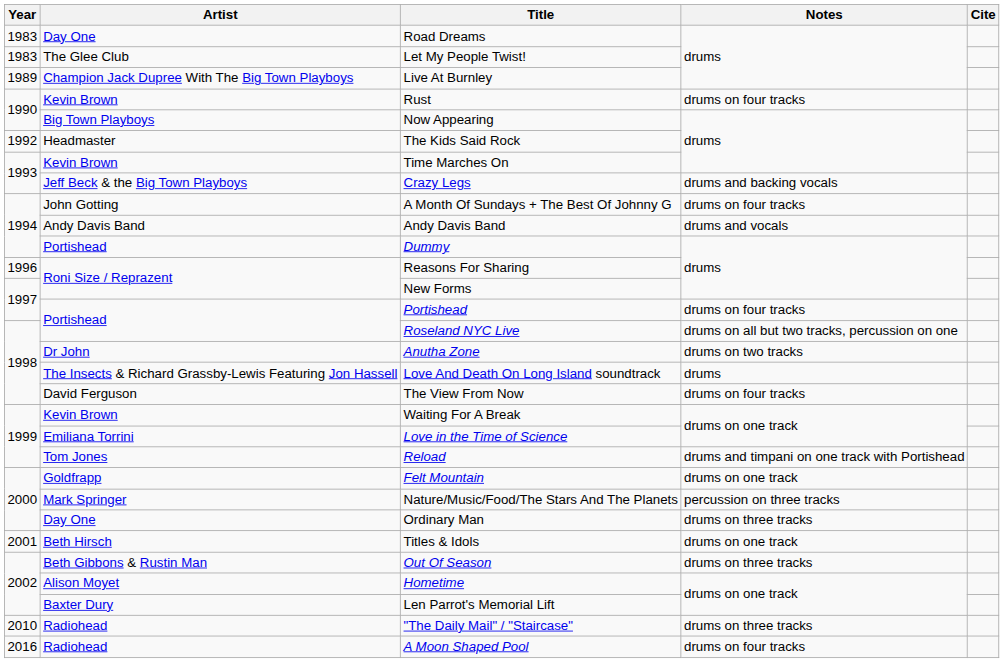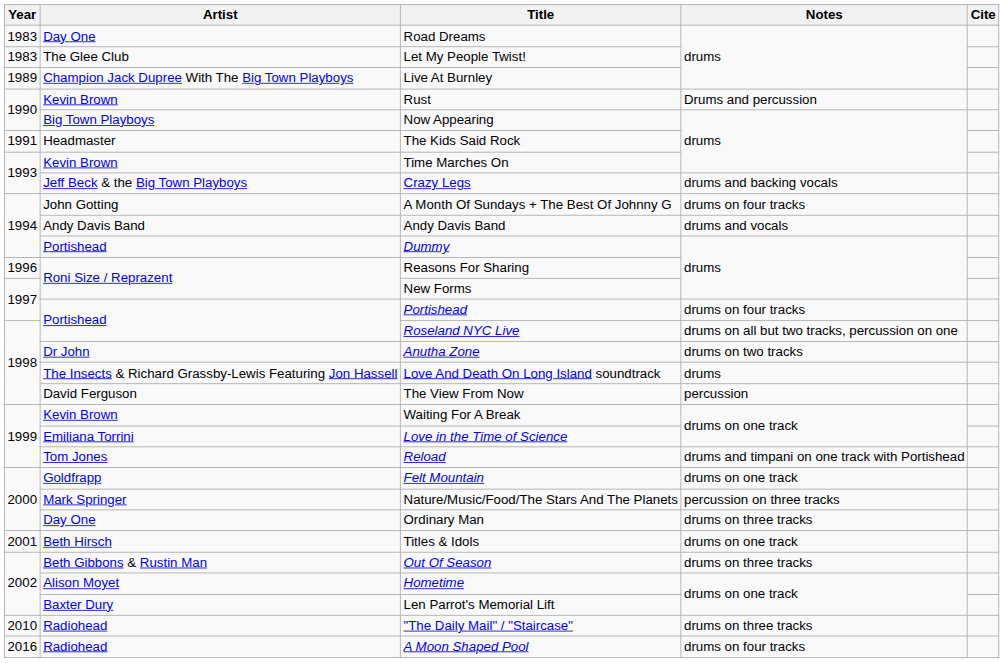Rust | Notes: drums on four tracks -> Drums and percussion
The Kids Said Rock | Year: 1992 -> 1991
The View From Now | Notes: drums on four tracks -> percussion
